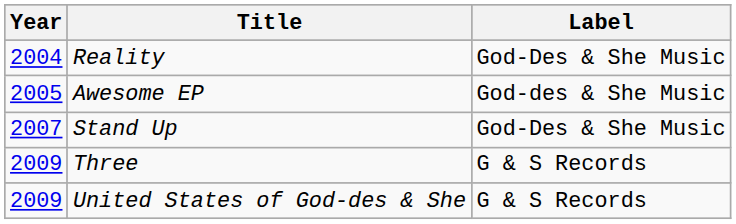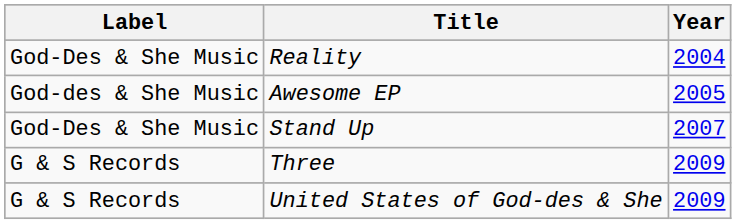columns swapped: Year <-> Label
